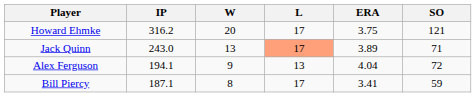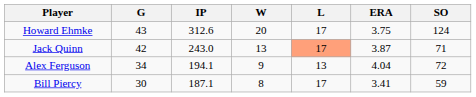+ column: G | 43 | 42 | 34 | 30
Howard Ehmke | IP: 316.2 -> 312.6
Howard Ehmke | SO: 121 -> 124
Jack Quinn | ERA: 3.89 -> 3.87
